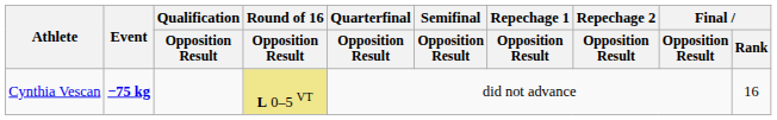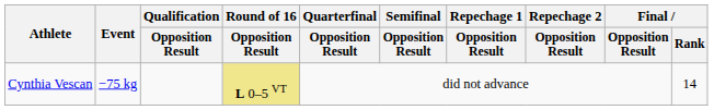Cynthia Vescan | Event: bold -> normal
Cynthia Vescan | Final / Rank: 16 -> 14
